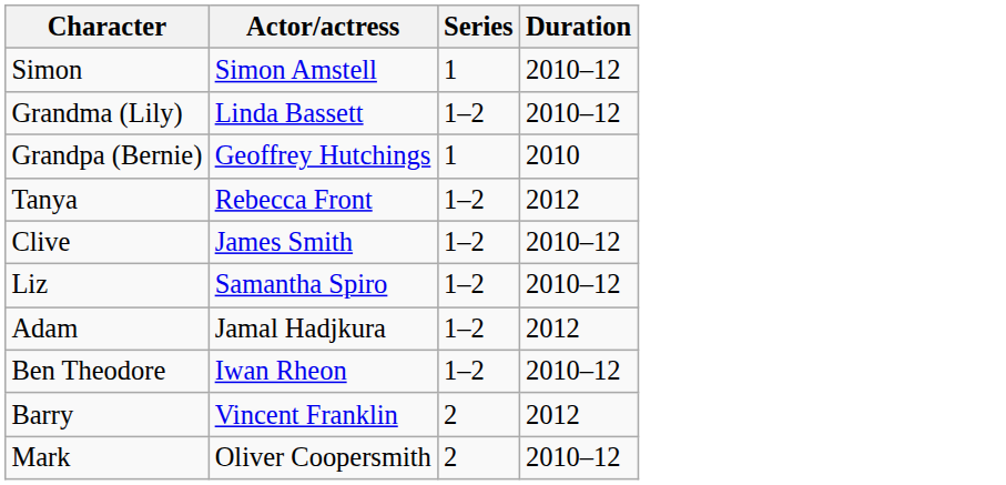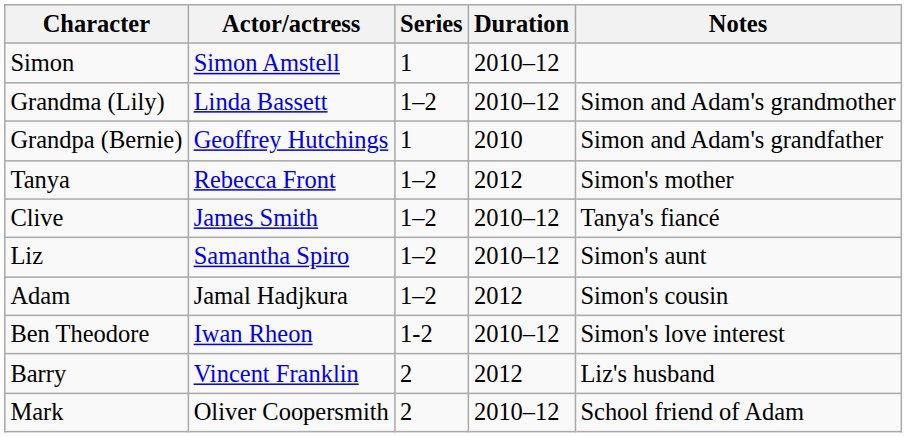+ column: Notes | Simon and Adam's grandmother | Simon and Adam's grandfather | Simon's mother | Tanya's fiancé | Simon's aunt | Simon's cousin | Simon's love interest | Liz's husband | School friend of Adam
Ben Theodore | Series: 1–2 -> 1-2
